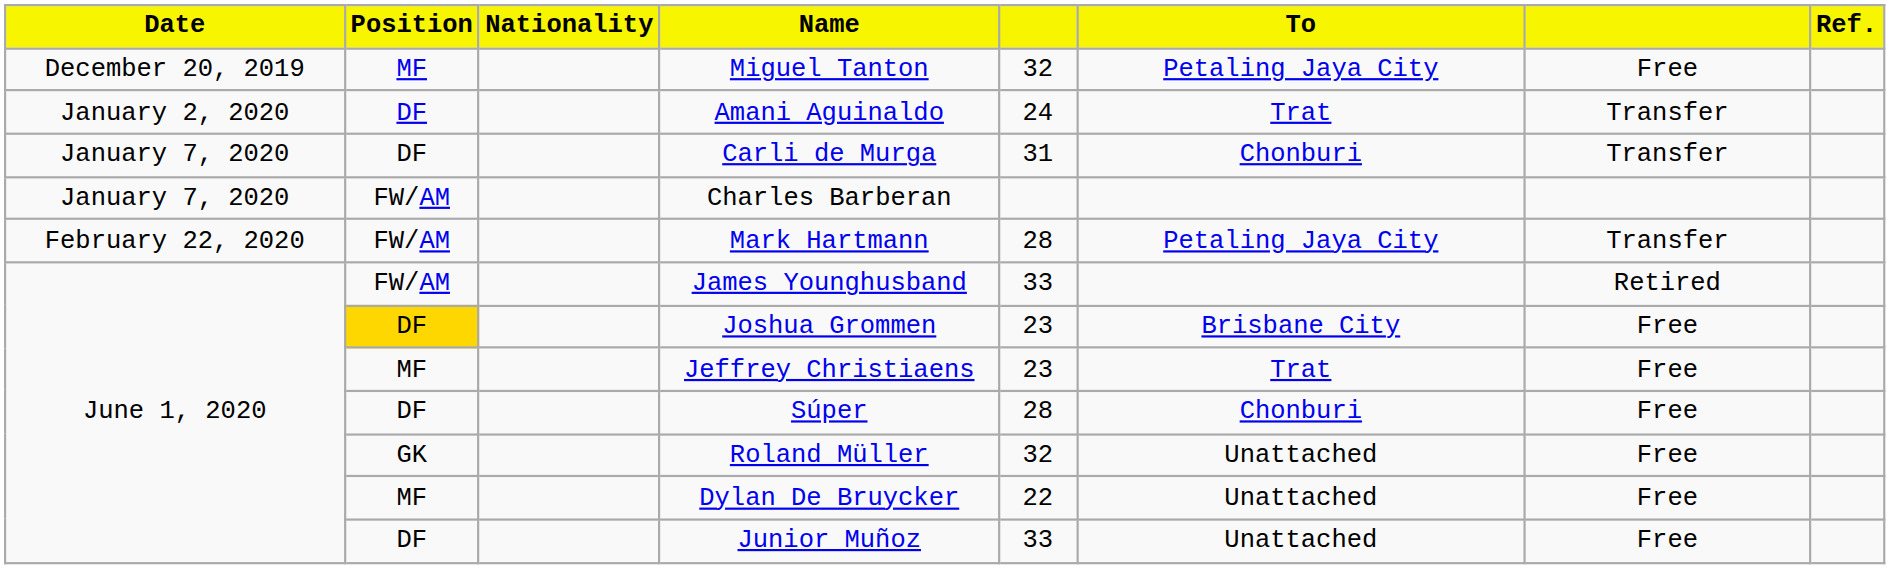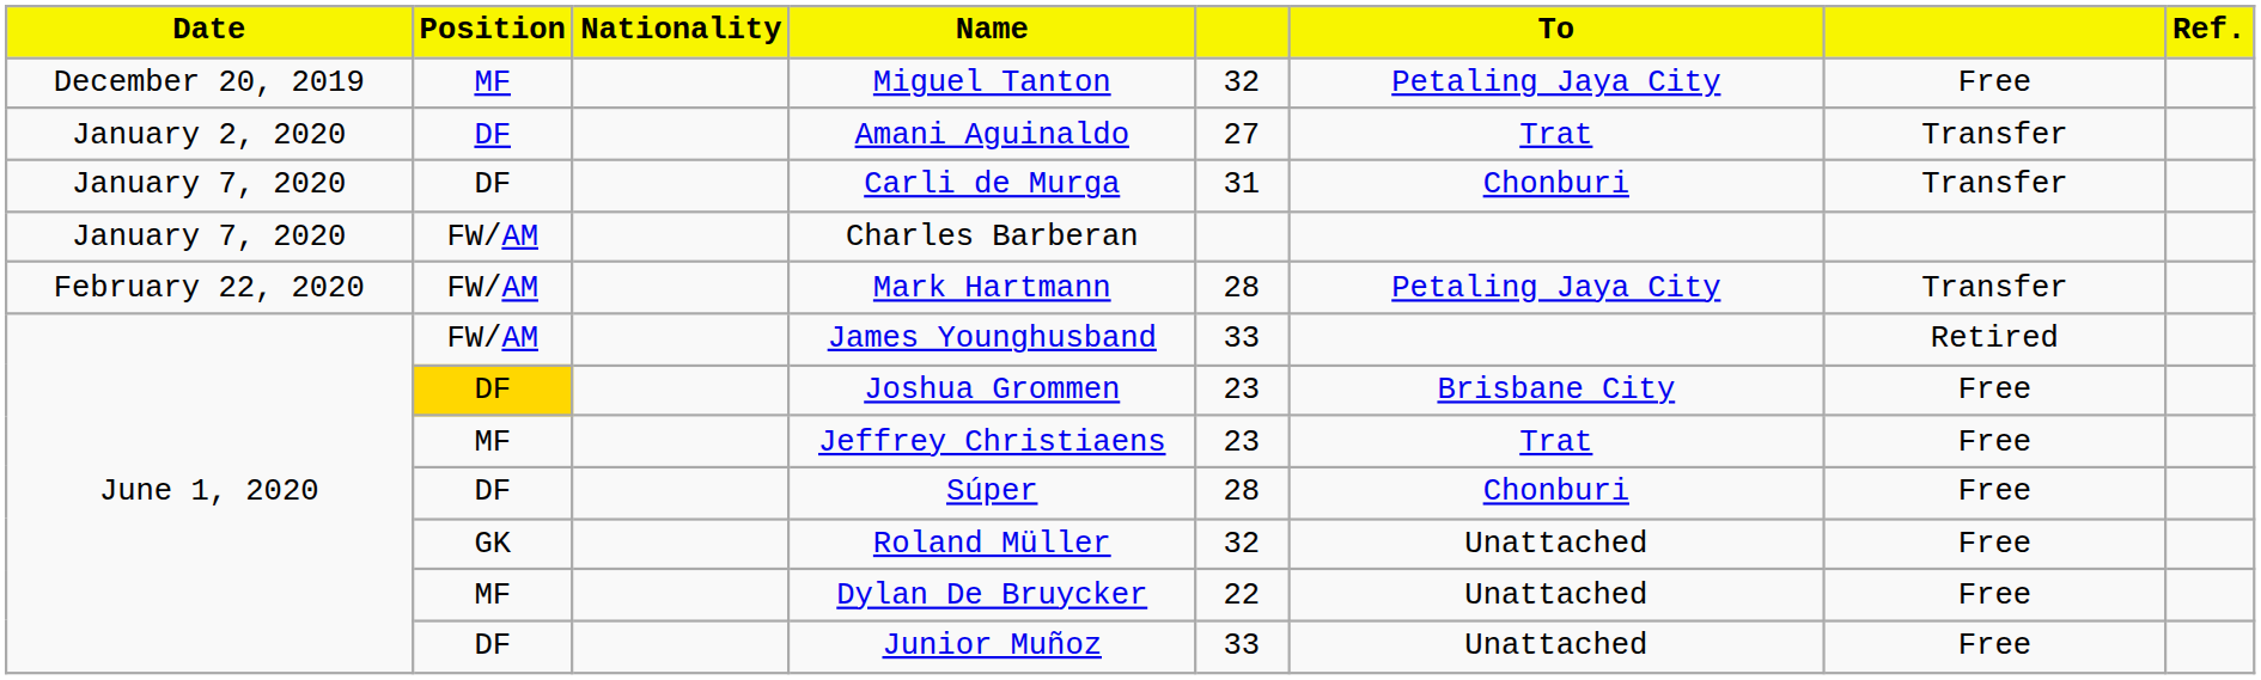Amani Aguinaldo | column 5: 24 -> 27
